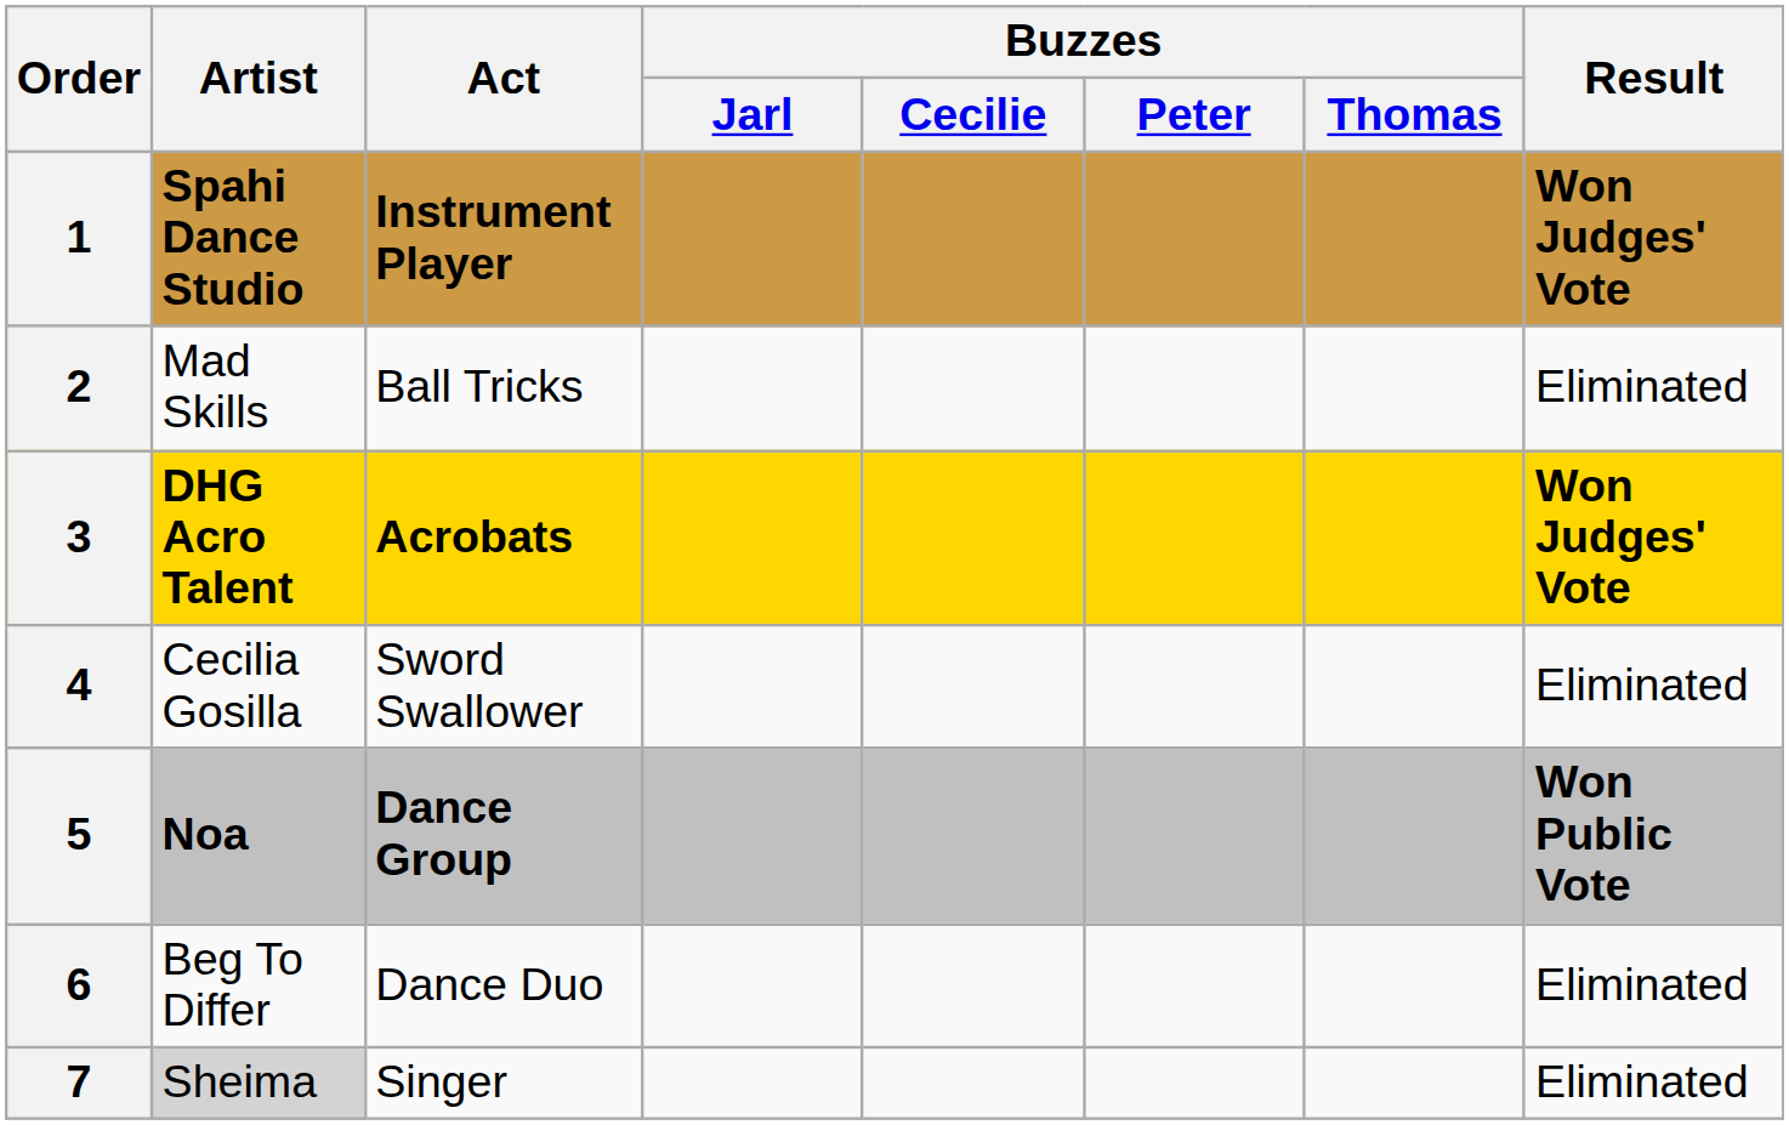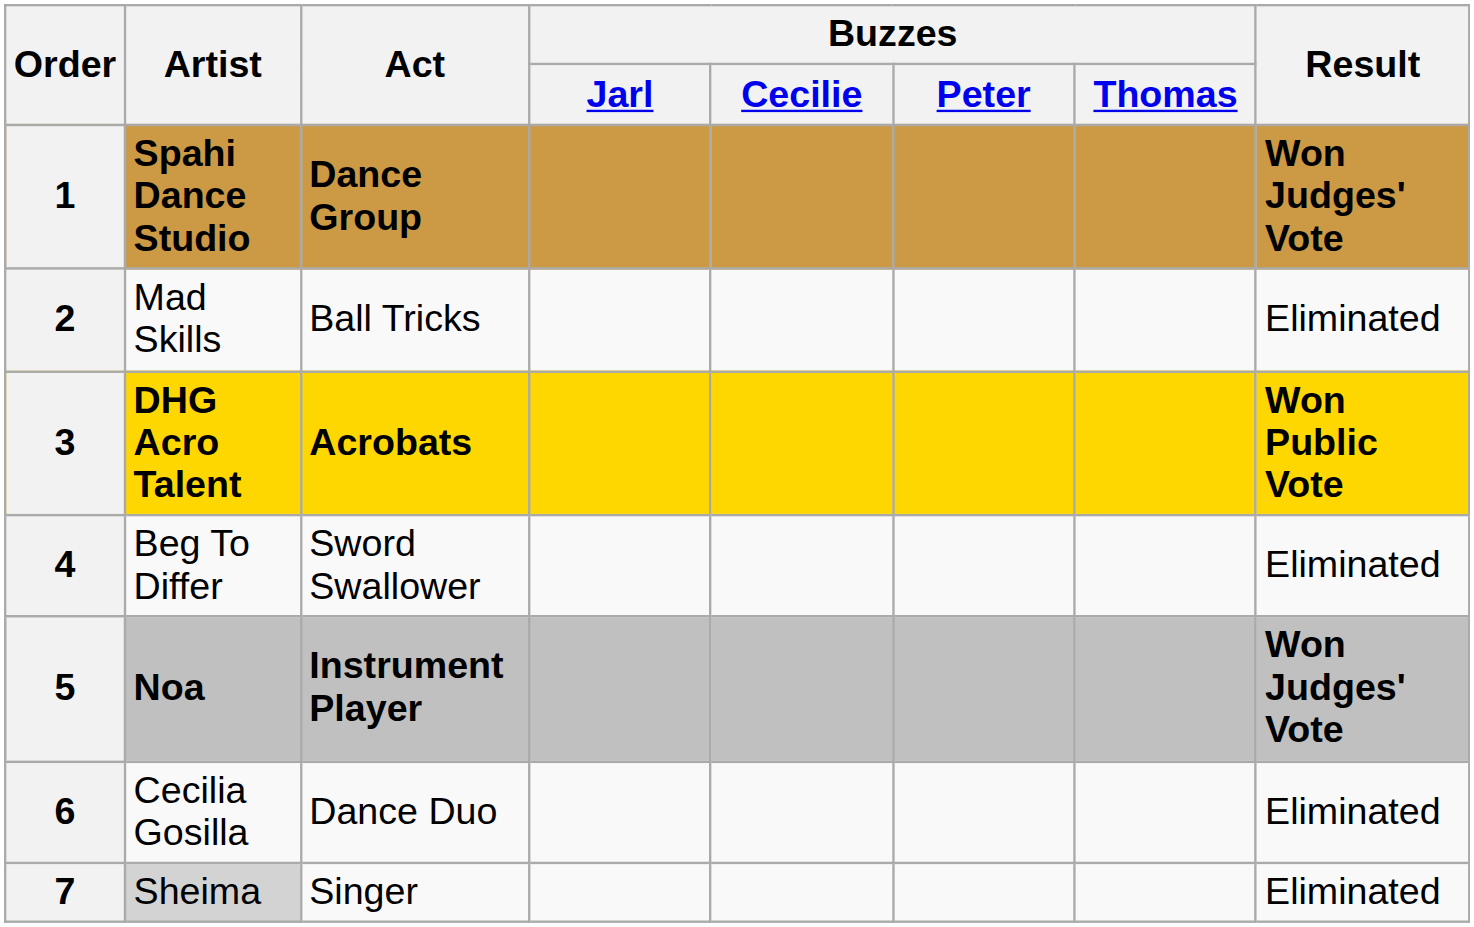1 | Act: Instrument Player -> Dance Group
3 | Result: Won Judges' Vote -> Won Public Vote
4 | Artist: Cecilia Gosilla -> Beg To Differ
5 | Act: Dance Group -> Instrument Player
5 | Result: Won Public Vote -> Won Judges' Vote
6 | Artist: Beg To Differ -> Cecilia Gosilla
